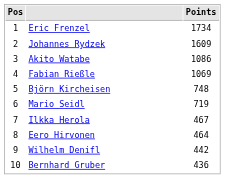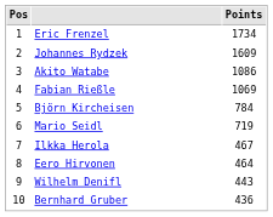Björn Kircheisen | Points: 748 -> 784
Wilhelm Denifl | Points: 442 -> 443
